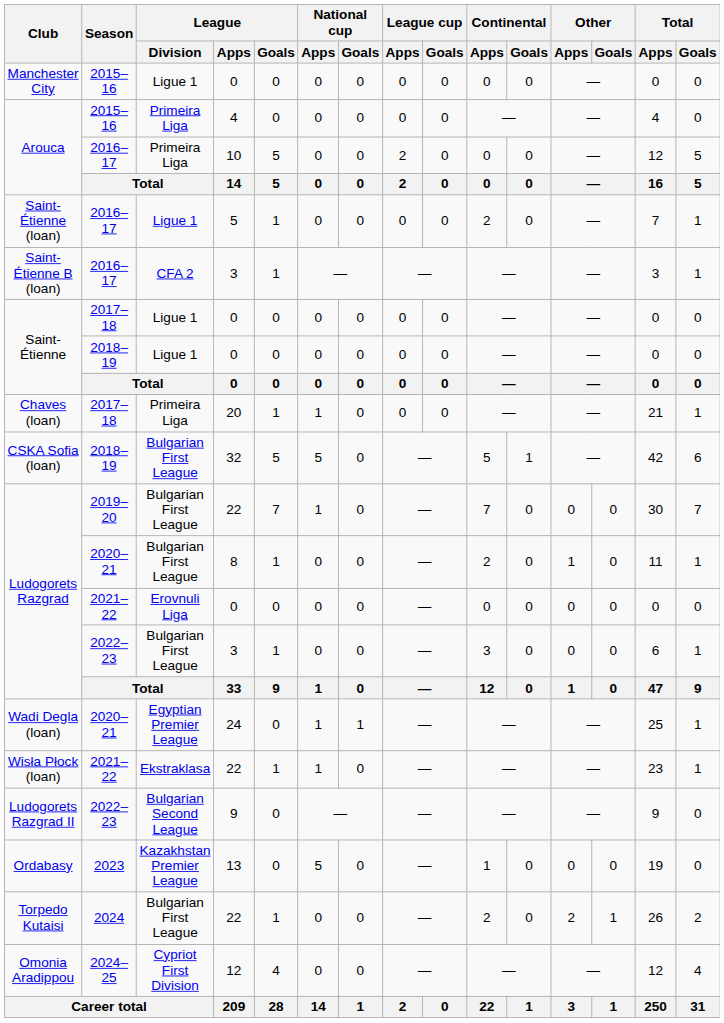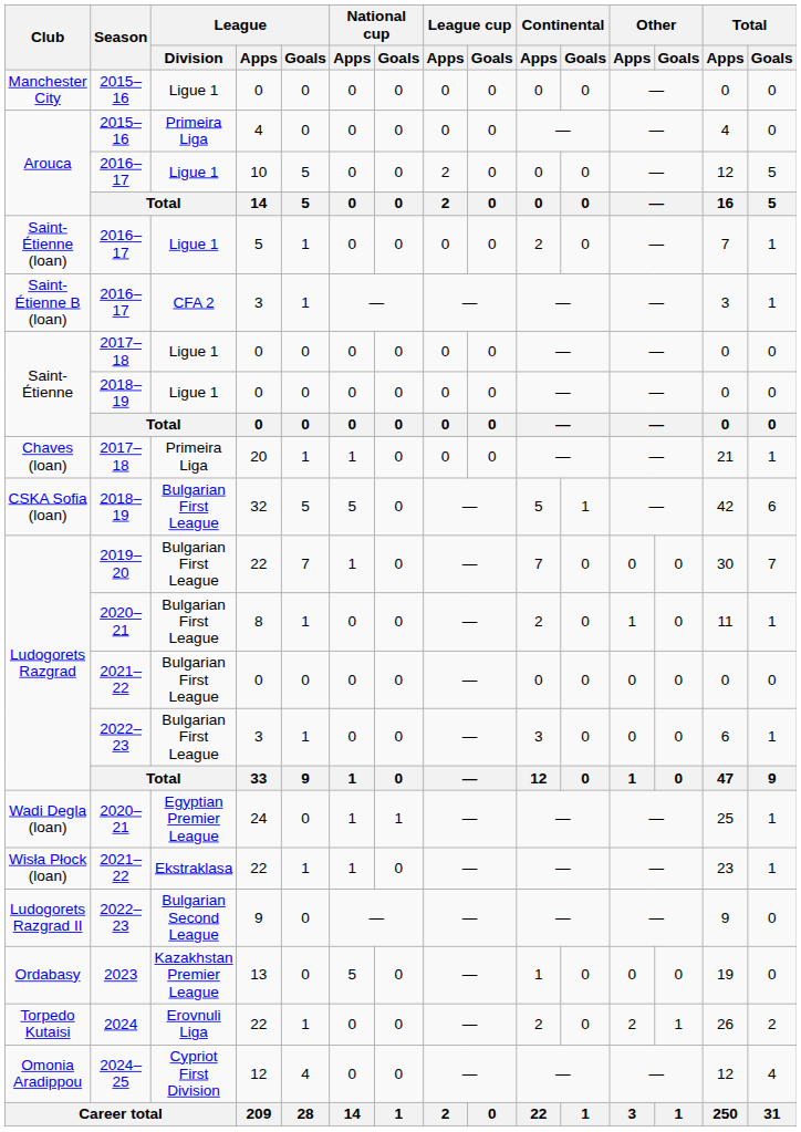Arouca / 2016–17 | League / Division: Primeira Liga -> Ligue 1
Ludogorets Razgrad / 2021–22 | League / Division: Erovnuli Liga -> Bulgarian First League
Torpedo Kutaisi | League / Division: Bulgarian First League -> Erovnuli Liga
